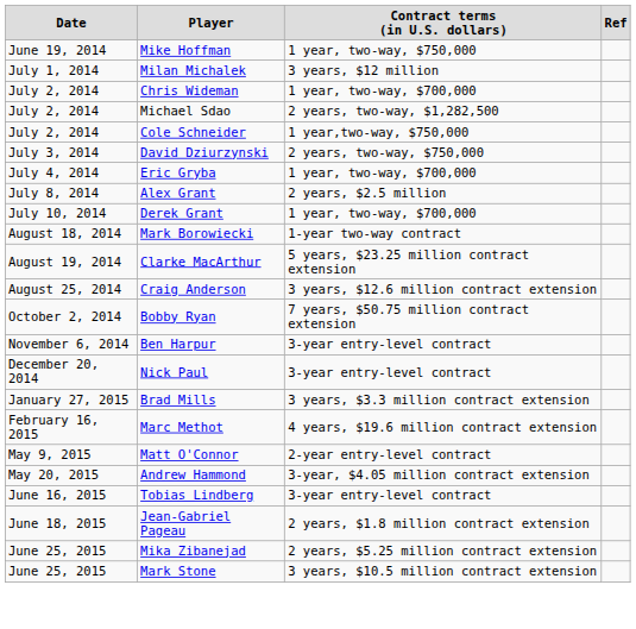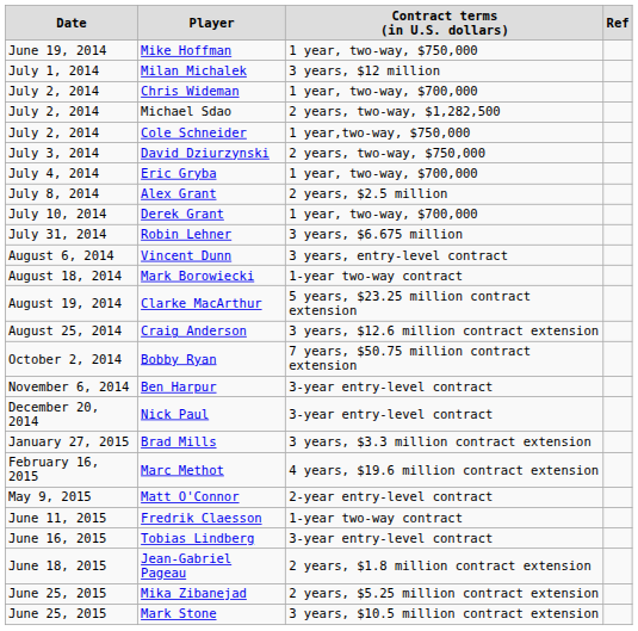+ row: July 31, 2014 | Robin Lehner | 3 years, $6.675 million
+ row: August 6, 2014 | Vincent Dunn | 3 years, entry-level contract
- row: May 20, 2015 | Andrew Hammond | 3-year, $4.05 million contract extension
+ row: June 11, 2015 | Fredrik Claesson | 1-year two-way contract
